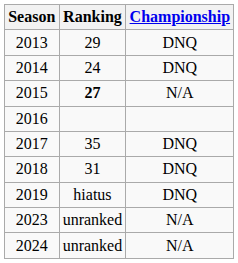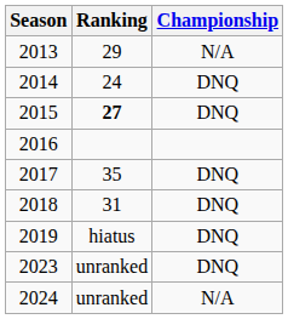2013 | Championship: DNQ -> N/A
2015 | Championship: N/A -> DNQ
2023 | Championship: N/A -> DNQ
